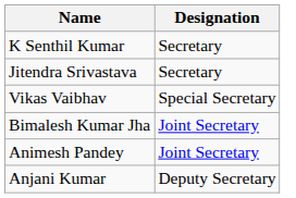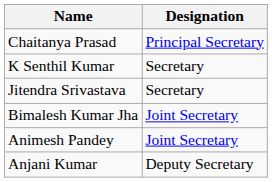+ row: Chaitanya Prasad | Principal Secretary
- row: Vikas Vaibhav | Special Secretary
